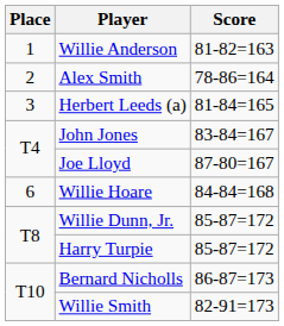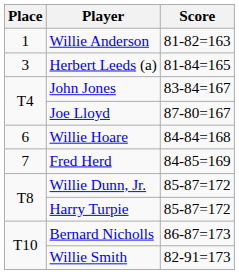- row: 2 | Alex Smith | 78-86=164
+ row: 7 | Fred Herd | 84-85=169
